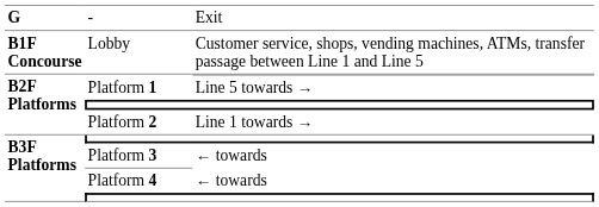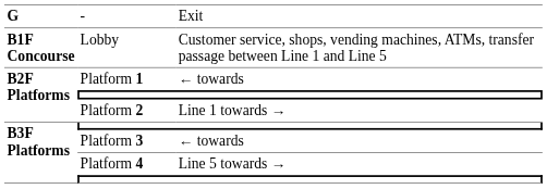Platform 1 | column 3: Line 5 towards → -> ← towards
Platform 4 | column 3: ← towards -> Line 5 towards →
